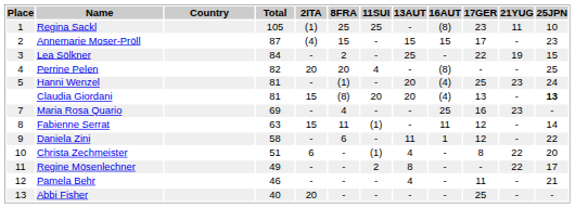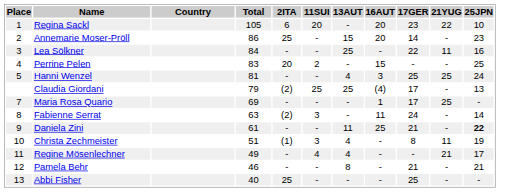- column: 8FRA | 25 | 15 | 2 | 20 | (1) | (8) | 4 | 11 | 6 | - | - | - | -
Regina Sackl | 2ITA: (1) -> 6
Regina Sackl | 11SUI: 25 -> 20
Regina Sackl | 16AUT: (8) -> 20
Regina Sackl | 21YUG: 11 -> 22
Annemarie Moser-Pröll | Total: 87 -> 86
Annemarie Moser-Pröll | 2ITA: (4) -> 25
Annemarie Moser-Pröll | 16AUT: 15 -> 20
Annemarie Moser-Pröll | 17GER: 17 -> 14
Lea Sölkner | 21YUG: 19 -> 11
Lea Sölkner | 25JPN: 15 -> 16
Perrine Pelen | Total: 82 -> 83
Perrine Pelen | 11SUI: 4 -> 2
Perrine Pelen | 16AUT: (8) -> 15
Hanni Wenzel | 13AUT: 20 -> 4
Hanni Wenzel | 16AUT: (4) -> 3
Hanni Wenzel | 21YUG: 23 -> 25
Claudia Giordani | Total: 81 -> 79
Claudia Giordani | 2ITA: 15 -> (2)
Claudia Giordani | 11SUI: 20 -> 25
Claudia Giordani | 13AUT: 20 -> 25
Claudia Giordani | 17GER: 13 -> 17
Claudia Giordani | 25JPN: bold -> normal
Maria Rosa Quario | 16AUT: 25 -> 1
Maria Rosa Quario | 17GER: 16 -> 17
Maria Rosa Quario | 21YUG: 23 -> 25
Fabienne Serrat | 2ITA: 15 -> (2)
Fabienne Serrat | 11SUI: (1) -> 3
Fabienne Serrat | 17GER: 12 -> 24
Daniela Zini | Total: 58 -> 61
Daniela Zini | 16AUT: 1 -> 25
Daniela Zini | 17GER: 12 -> 21
Daniela Zini | 25JPN: normal -> bold
Christa Zechmeister | 2ITA: 6 -> (1)
Christa Zechmeister | 11SUI: (1) -> 3
Christa Zechmeister | 21YUG: 22 -> 11
Christa Zechmeister | 25JPN: 20 -> 19
Regine Mösenlechner | 11SUI: 2 -> 4
Regine Mösenlechner | 13AUT: 8 -> 4
Regine Mösenlechner | 21YUG: 22 -> 21
Pamela Behr | 13AUT: 4 -> 8
Pamela Behr | 17GER: 11 -> 21
Abbi Fisher | 2ITA: 20 -> 25
